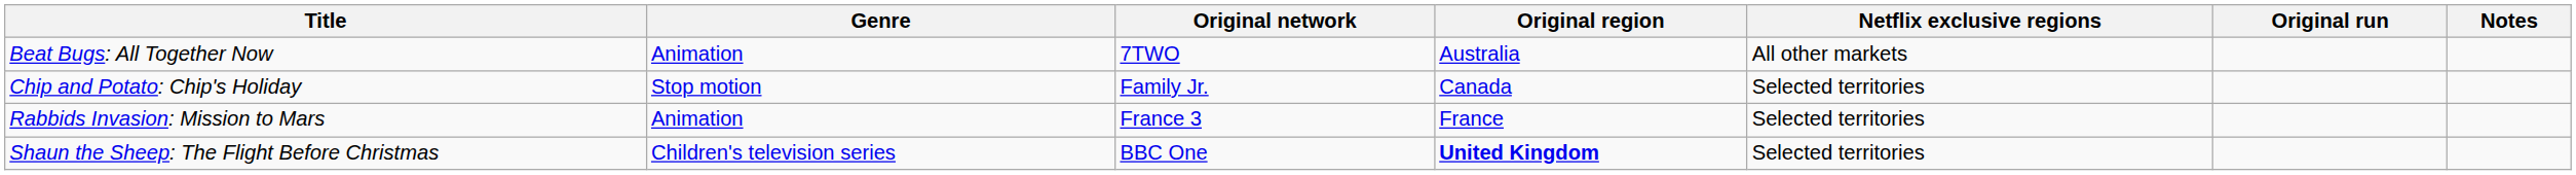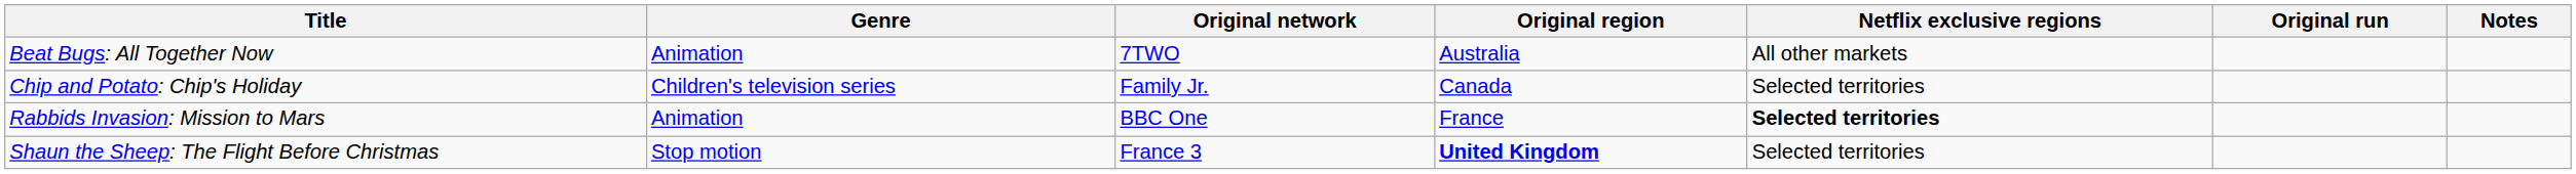Chip and Potato: Chip's Holiday | Genre: Stop motion -> Children's television series
Rabbids Invasion: Mission to Mars | Original network: France 3 -> BBC One
Rabbids Invasion: Mission to Mars | Netflix exclusive regions: normal -> bold
Shaun the Sheep: The Flight Before Christmas | Genre: Children's television series -> Stop motion
Shaun the Sheep: The Flight Before Christmas | Original network: BBC One -> France 3
